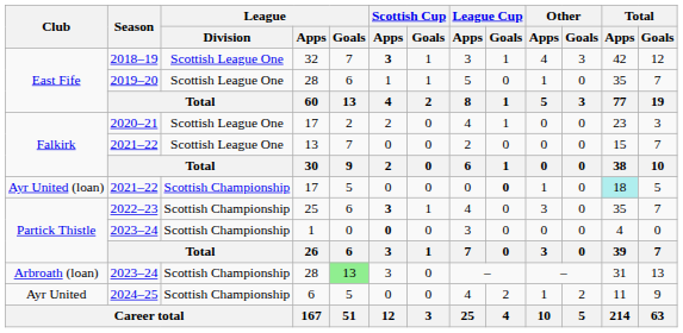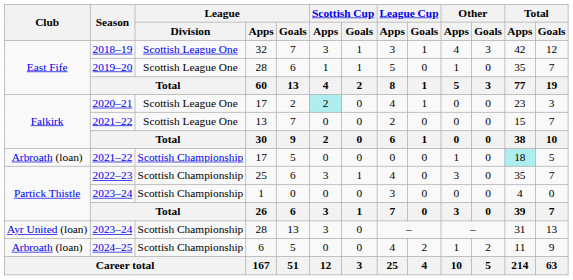2018–19 | Scottish Cup / Apps: bold -> normal
2020–21 | Scottish Cup / Apps: no background -> paleturquoise background
2021–22 / 17 | Club: Ayr United (loan) -> Arbroath (loan)
2021–22 / 17 | League Cup / Goals: bold -> normal
2022–23 | Scottish Cup / Apps: bold -> normal
2023–24 / 1 | Scottish Cup / Apps: bold -> normal
2023–24 / 28 | Club: Arbroath (loan) -> Ayr United (loan)
2023–24 / 28 | League / Goals: lightgreen background -> no background
2024–25 | Club: Ayr United -> Arbroath (loan)
